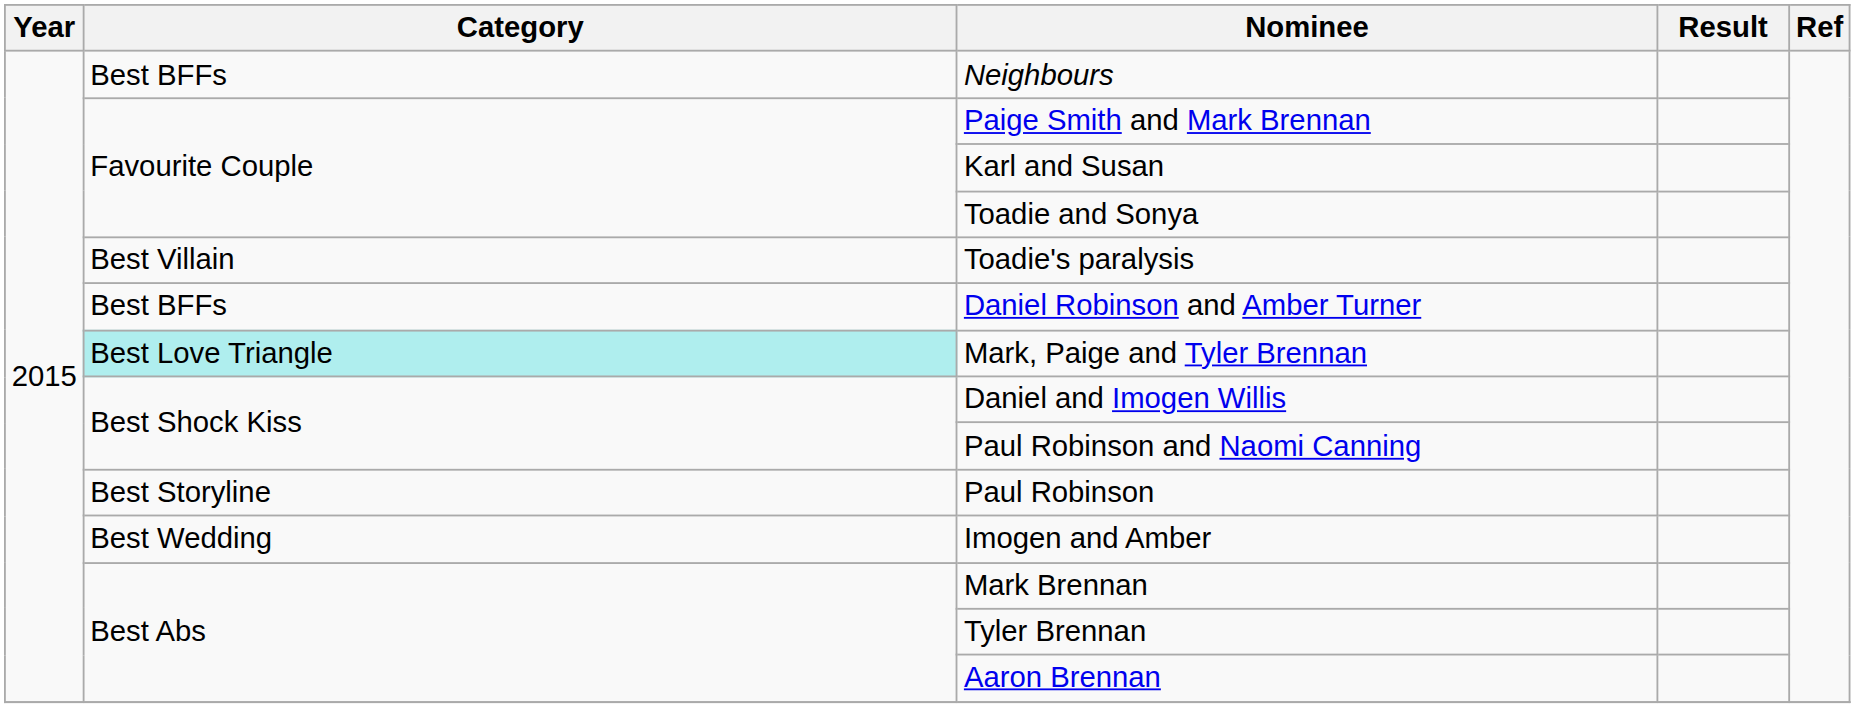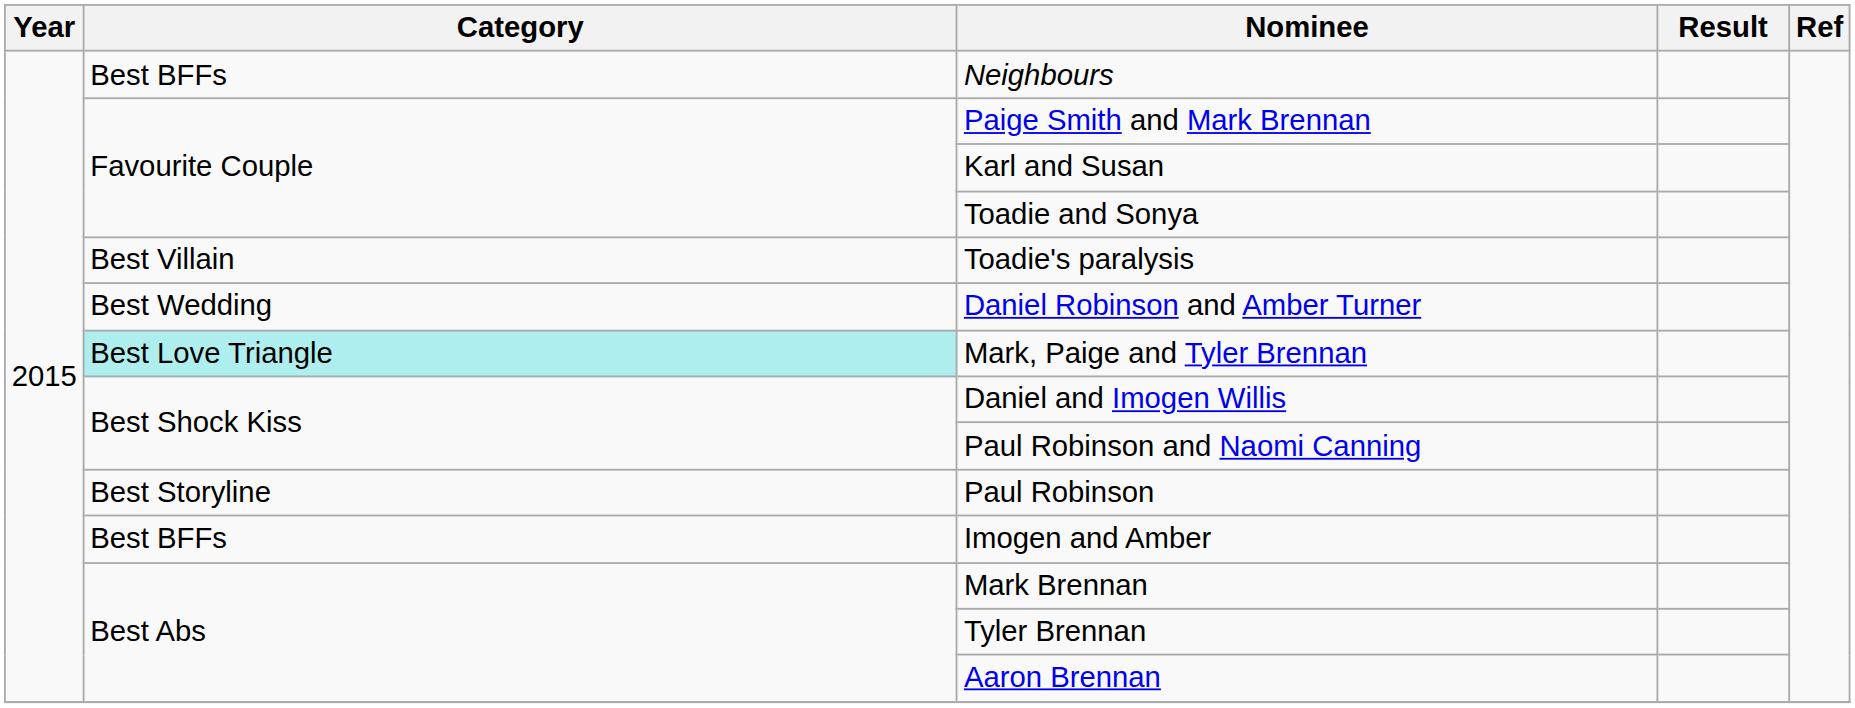Daniel Robinson and Amber Turner | Category: Best BFFs -> Best Wedding
Imogen and Amber | Category: Best Wedding -> Best BFFs
